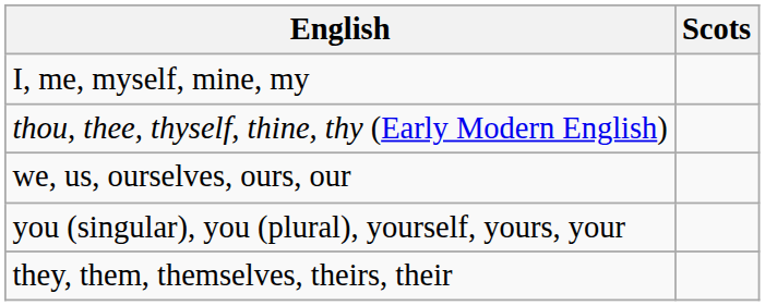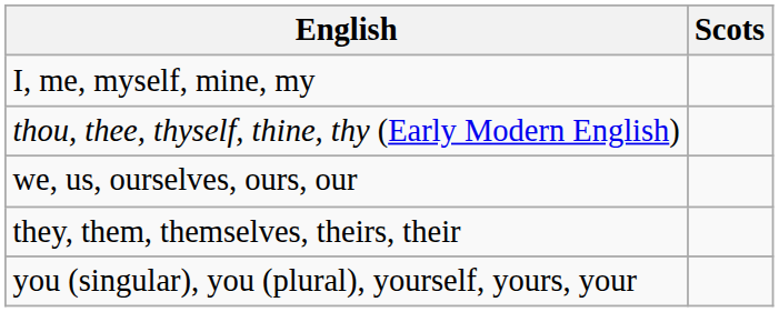rows swapped: you (singular), you (plural), yourself, yours, your <-> they, them, themselves, theirs, their
